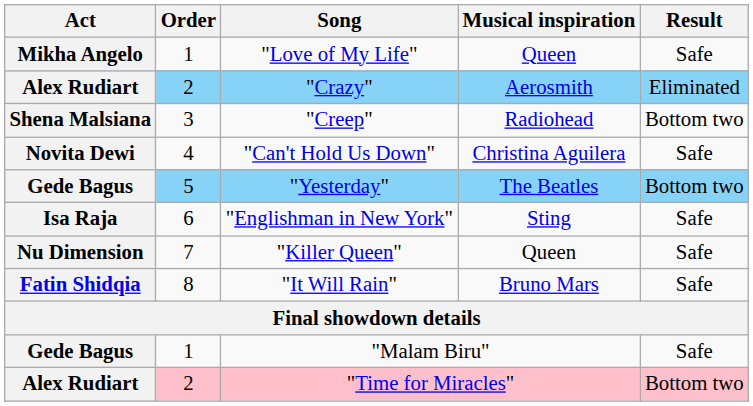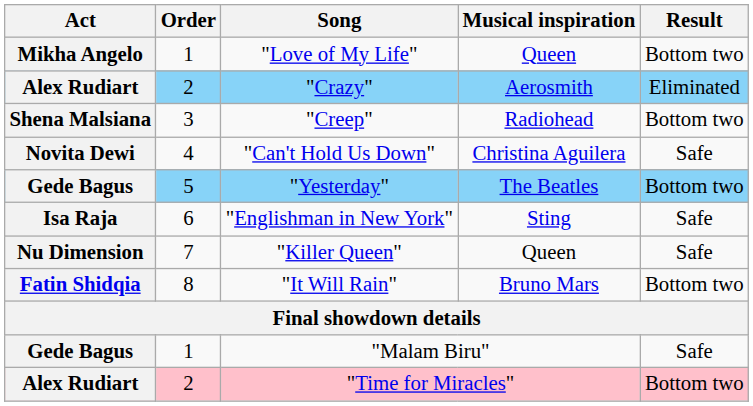"Love of My Life" | Result: Safe -> Bottom two
"It Will Rain" | Result: Safe -> Bottom two
